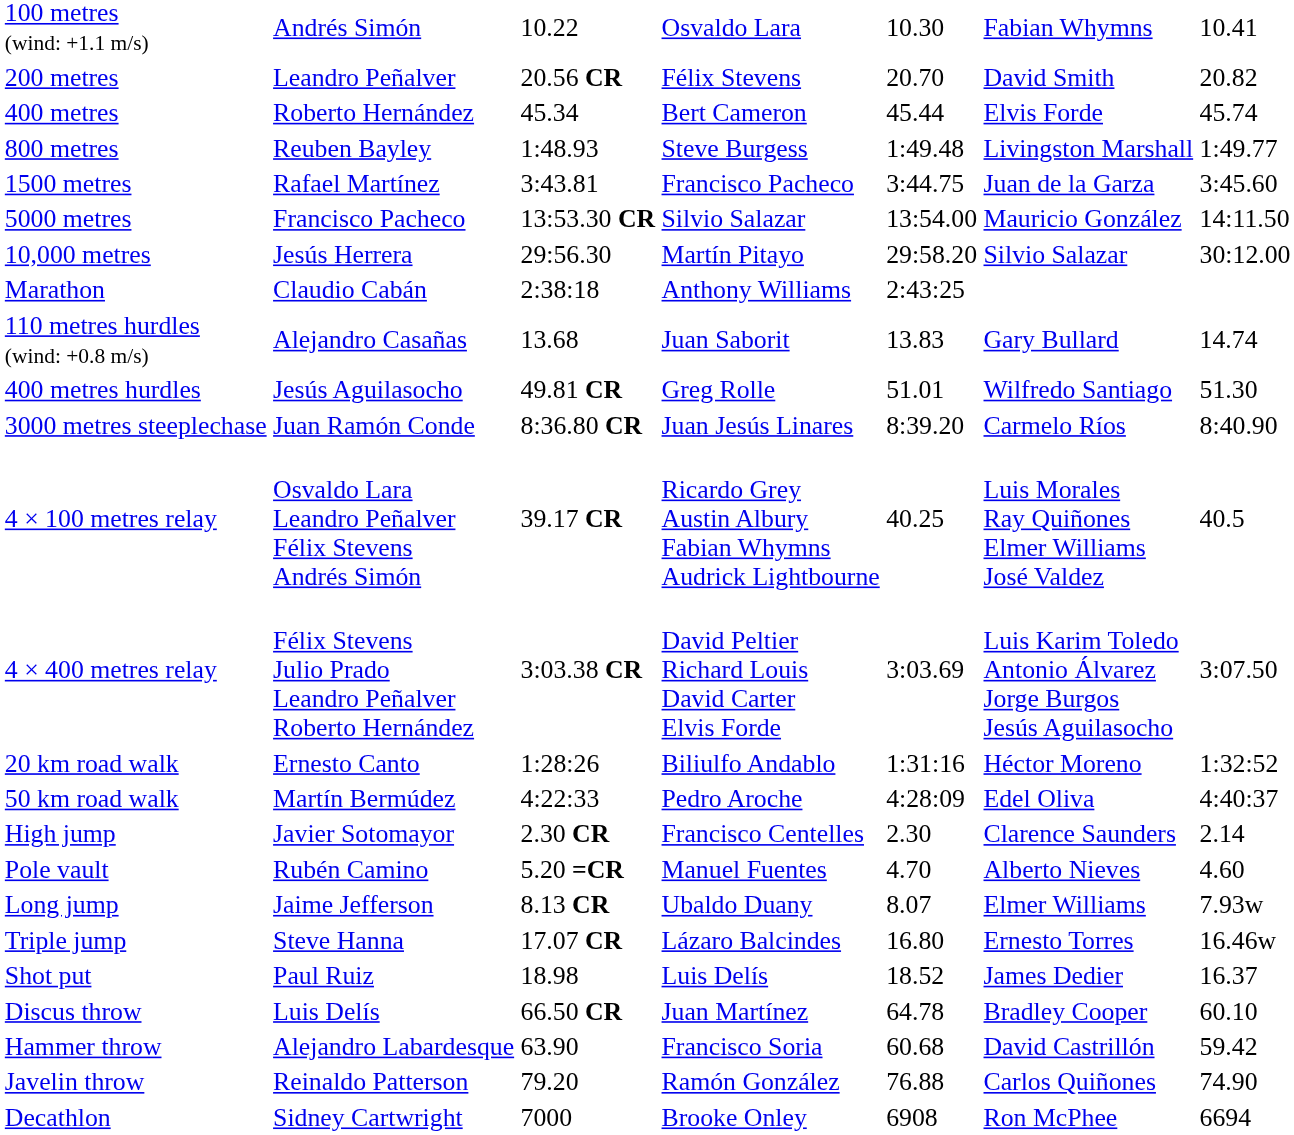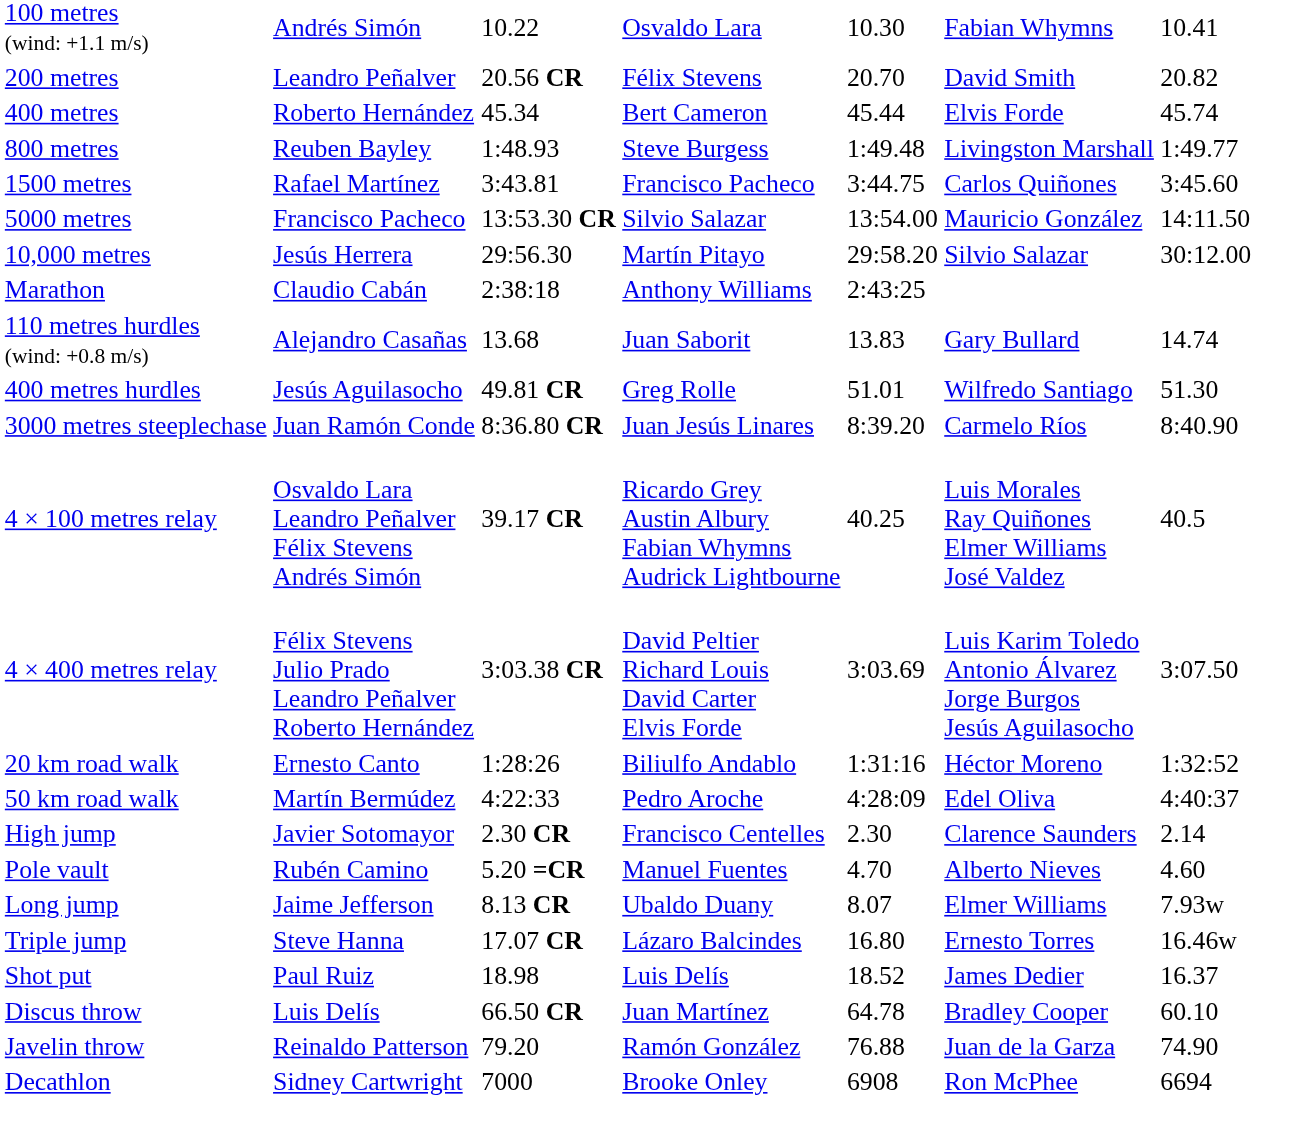1500 metres | column 6: Juan de la Garza -> Carlos Quiñones
- row: Hammer throw | Alejandro Labardesque | 63.90 | Francisco Soria | 60.68 | David Castrillón | 59.42
Javelin throw | column 6: Carlos Quiñones -> Juan de la Garza
